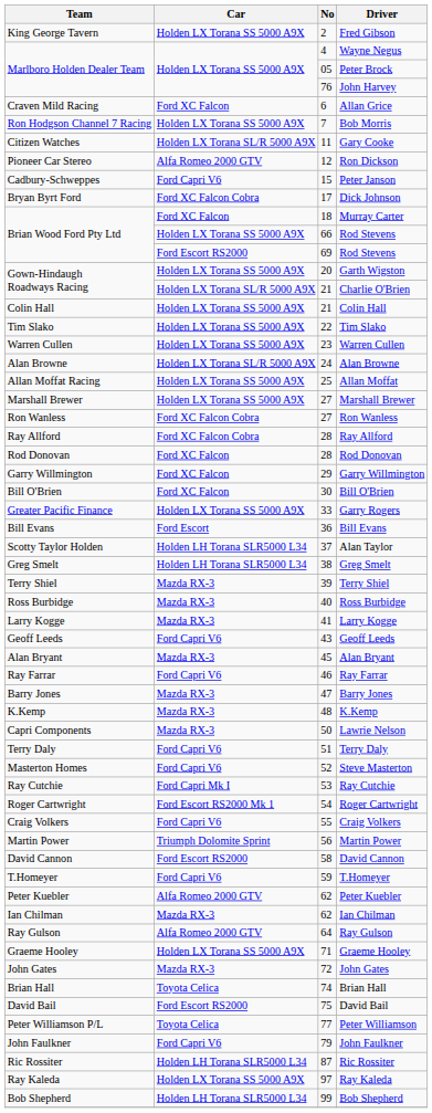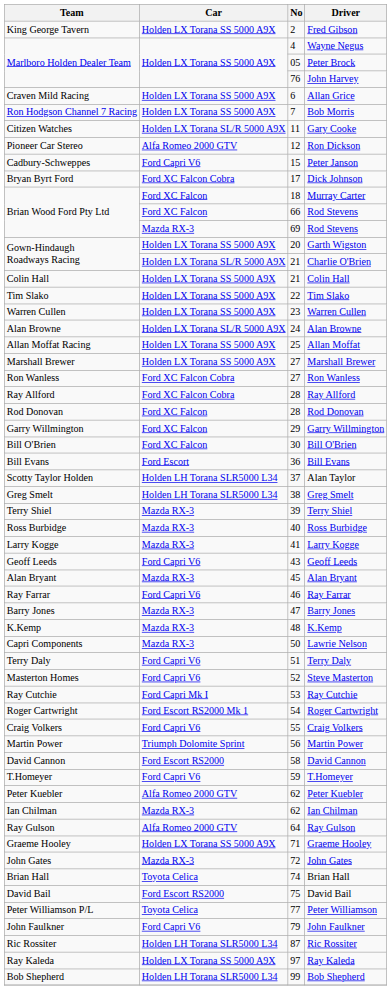Allan Grice | Car: Ford XC Falcon -> Holden LX Torana SS 5000 A9X
66 / Rod Stevens | Car: Holden LX Torana SS 5000 A9X -> Ford XC Falcon
69 / Rod Stevens | Car: Ford Escort RS2000 -> Mazda RX-3
- row: Greater Pacific Finance | Holden LX Torana SS 5000 A9X | 33 | Garry Rogers
